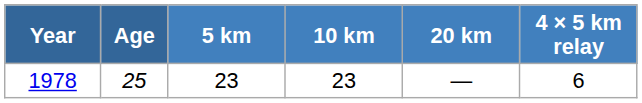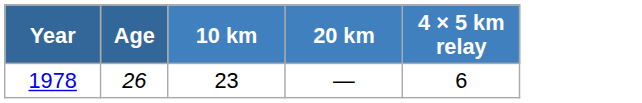- column: 5 km | 23
1978 | Age: 25 -> 26
